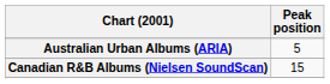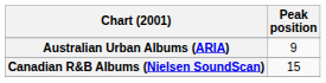Australian Urban Albums (ARIA) | Peak position: 5 -> 9
